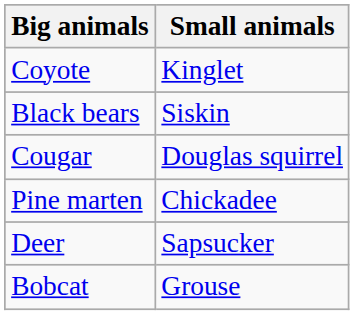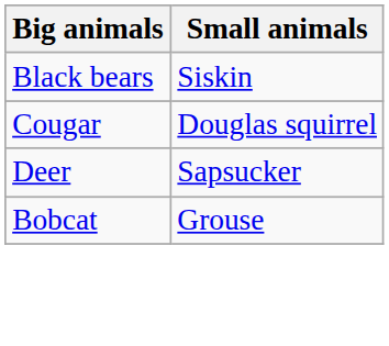- row: Coyote | Kinglet
- row: Pine marten | Chickadee
